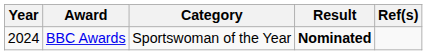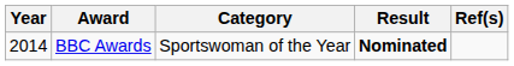BBC Awards | Year: 2024 -> 2014
